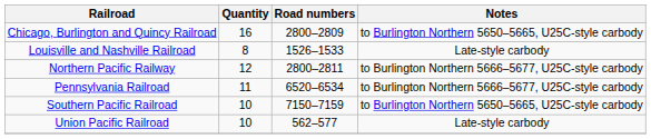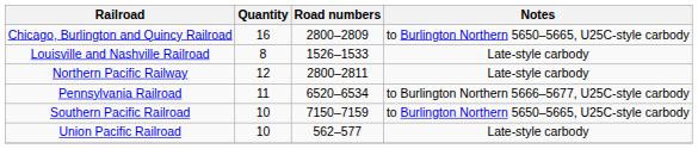Northern Pacific Railway | Notes: to Burlington Northern 5666–5677, U25C-style carbody -> Late-style carbody
